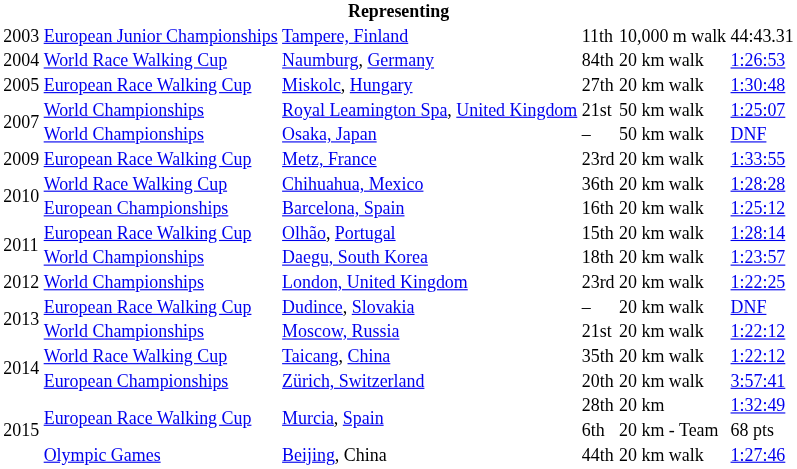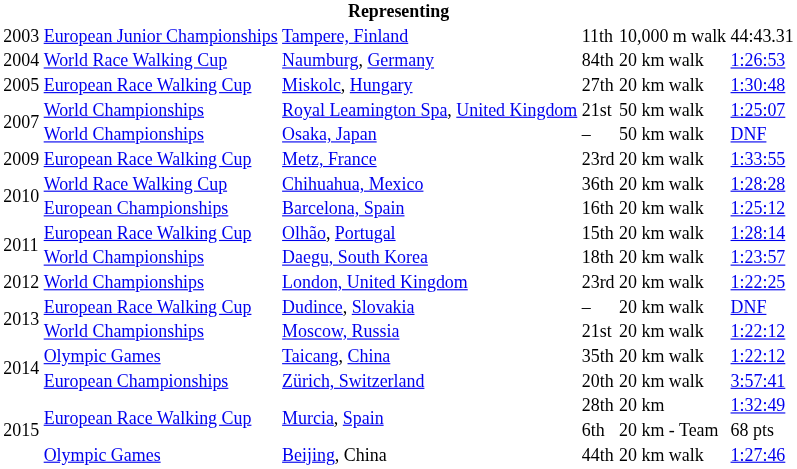Taicang, China | column 2: World Race Walking Cup -> Olympic Games
